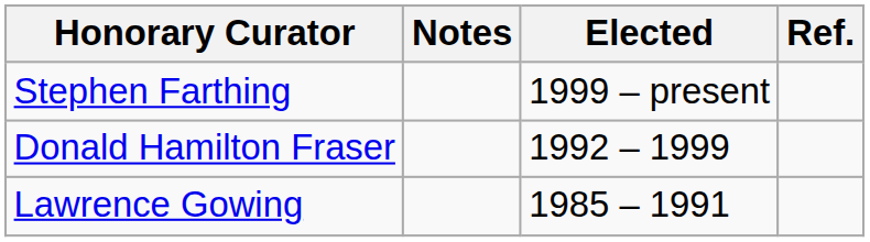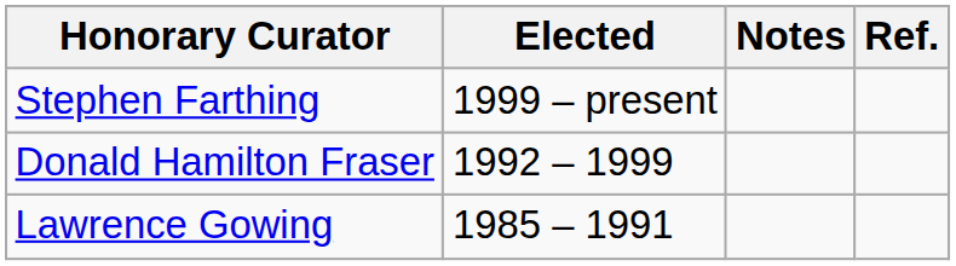columns swapped: Elected <-> Notes
